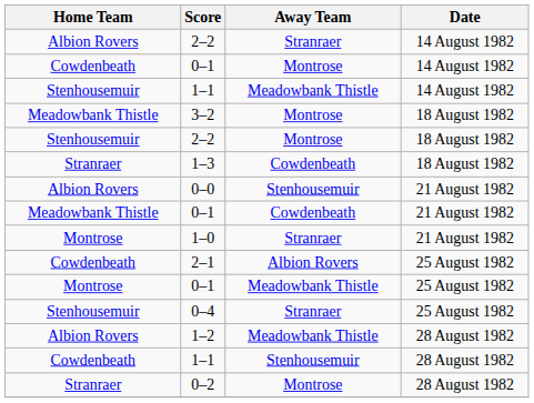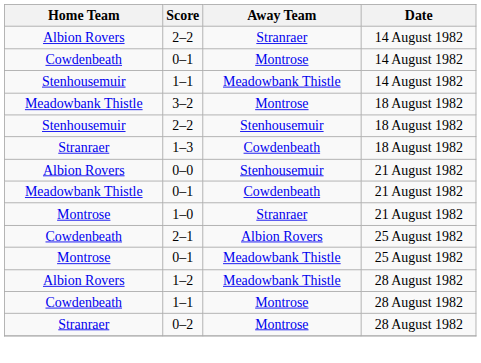Stenhousemuir / 2–2 | Away Team: Montrose -> Stenhousemuir
- row: Stenhousemuir | 0–4 | Stranraer | 25 August 1982
Cowdenbeath / 1–1 | Away Team: Stenhousemuir -> Montrose
